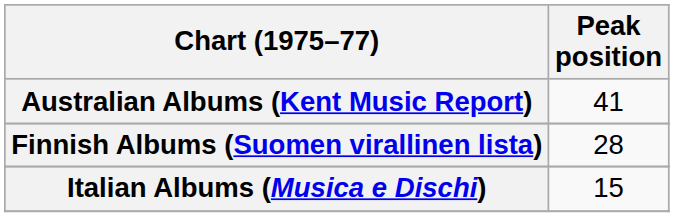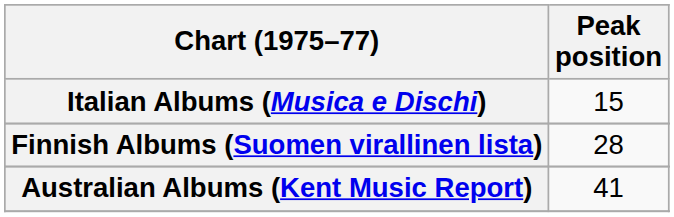rows swapped: Australian Albums (Kent Music Report) <-> Italian Albums (Musica e Dischi)
